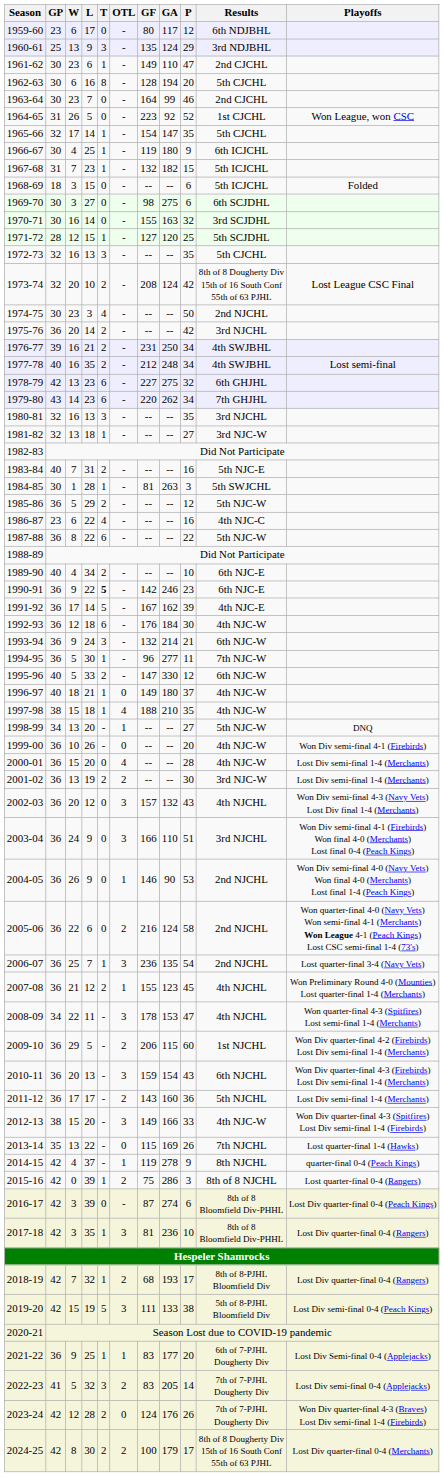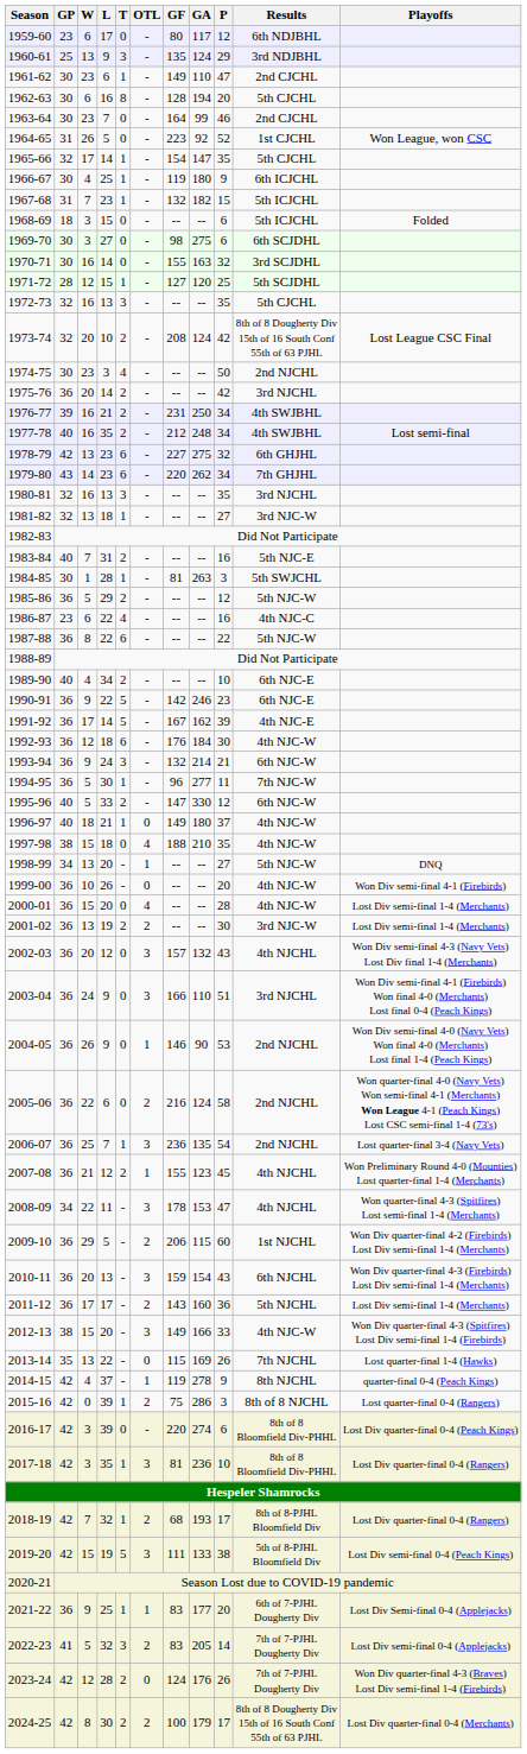1990-91 | T: bold -> normal
1997-98 | T: 1 -> 0
2016-17 | GF: 87 -> 220
